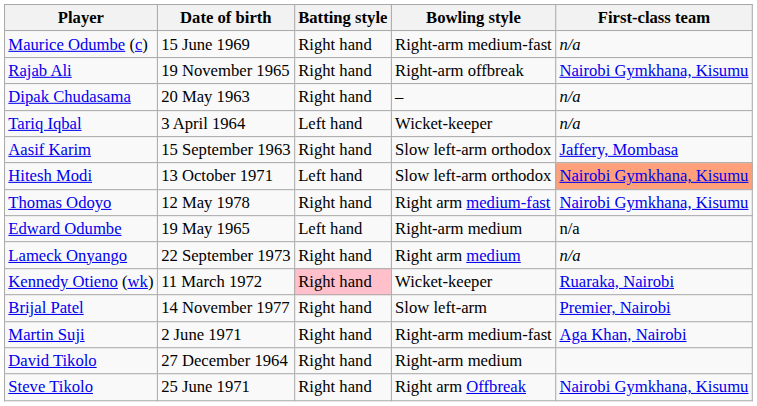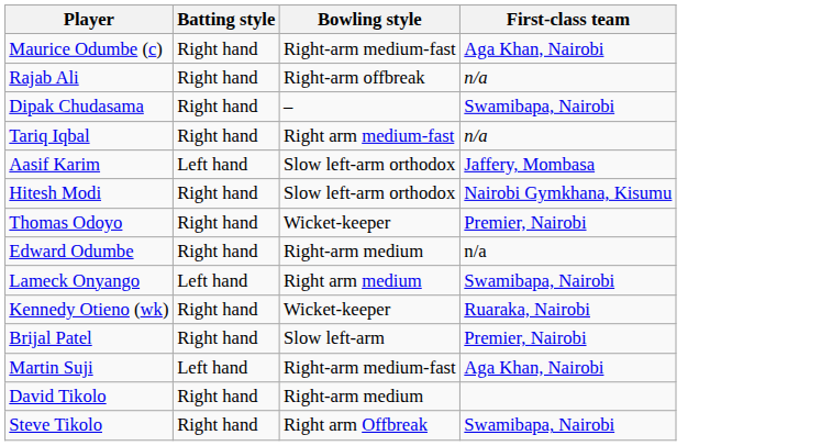- column: Date of birth | 15 June 1969 | 19 November 1965 | 20 May 1963 | 3 April 1964 | 15 September 1963 | 13 October 1971 | 12 May 1978 | 19 May 1965 | 22 September 1973 | 11 March 1972 | 14 November 1977 | 2 June 1971 | 27 December 1964 | 25 June 1971
Maurice Odumbe (c) | First-class team: n/a -> Aga Khan, Nairobi
Rajab Ali | First-class team: Nairobi Gymkhana, Kisumu -> n/a
Dipak Chudasama | First-class team: n/a -> Swamibapa, Nairobi
Tariq Iqbal | Batting style: Left hand -> Right hand
Tariq Iqbal | Bowling style: Wicket-keeper -> Right arm medium-fast
Aasif Karim | Batting style: Right hand -> Left hand
Hitesh Modi | Batting style: Left hand -> Right hand
Hitesh Modi | First-class team: lightsalmon background -> no background
Thomas Odoyo | Bowling style: Right arm medium-fast -> Wicket-keeper
Thomas Odoyo | First-class team: Nairobi Gymkhana, Kisumu -> Premier, Nairobi
Edward Odumbe | Batting style: Left hand -> Right hand
Lameck Onyango | Batting style: Right hand -> Left hand
Lameck Onyango | First-class team: n/a -> Swamibapa, Nairobi
Kennedy Otieno (wk) | Batting style: pink background -> no background
Martin Suji | Batting style: Right hand -> Left hand
Steve Tikolo | First-class team: Nairobi Gymkhana, Kisumu -> Swamibapa, Nairobi
